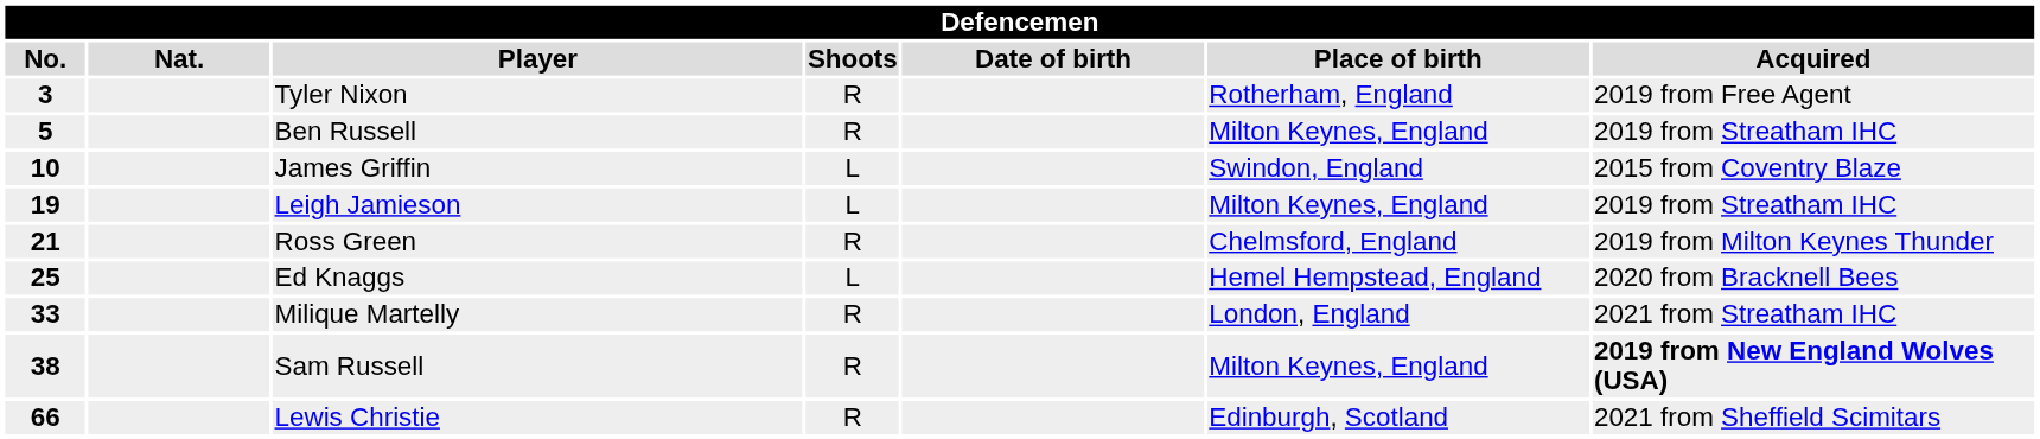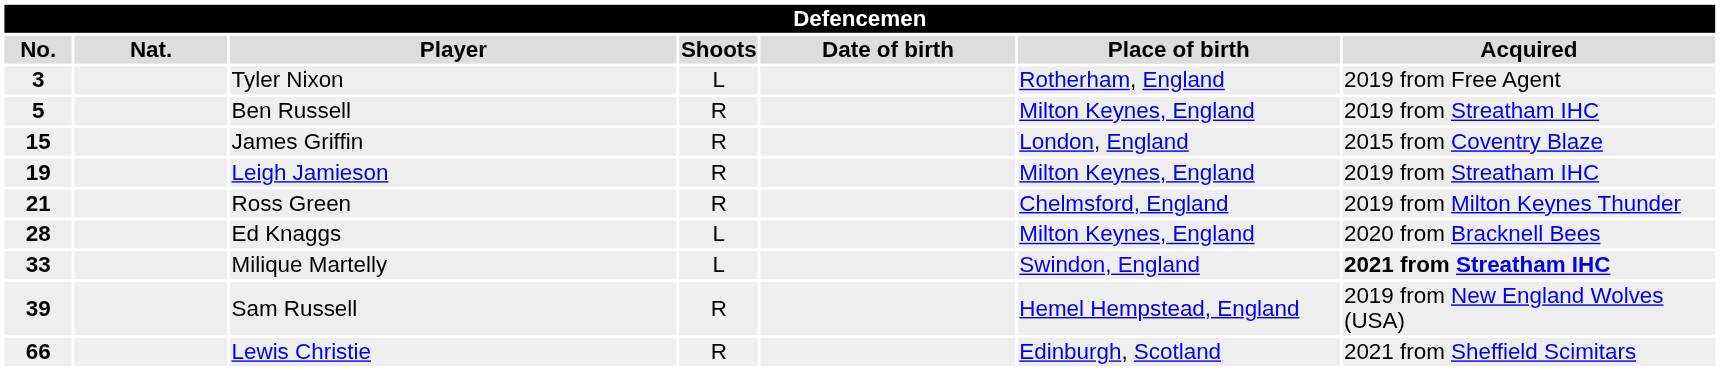Tyler Nixon | Shoots: R -> L
James Griffin | No.: 10 -> 15
James Griffin | Shoots: L -> R
James Griffin | Place of birth: Swindon, England -> London, England
Leigh Jamieson | Shoots: L -> R
Ed Knaggs | No.: 25 -> 28
Ed Knaggs | Place of birth: Hemel Hempstead, England -> Milton Keynes, England
Milique Martelly | Shoots: R -> L
Milique Martelly | Place of birth: London, England -> Swindon, England
Milique Martelly | Acquired: normal -> bold
Sam Russell | No.: 38 -> 39
Sam Russell | Place of birth: Milton Keynes, England -> Hemel Hempstead, England
Sam Russell | Acquired: bold -> normal
